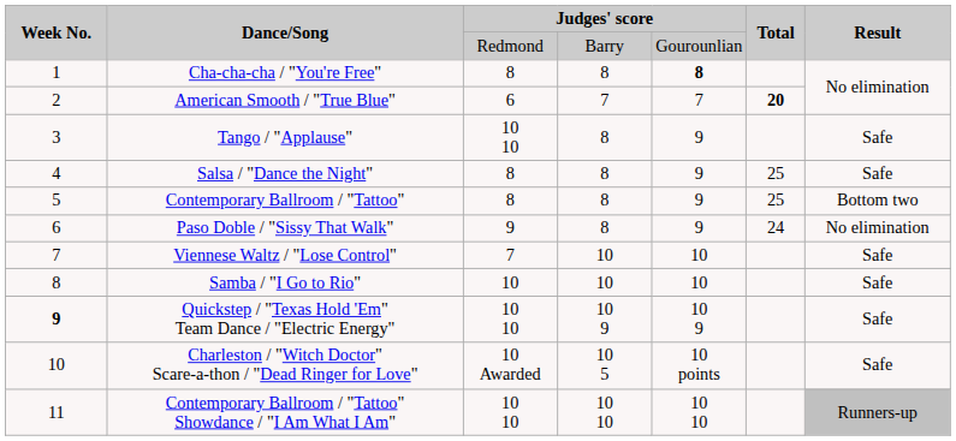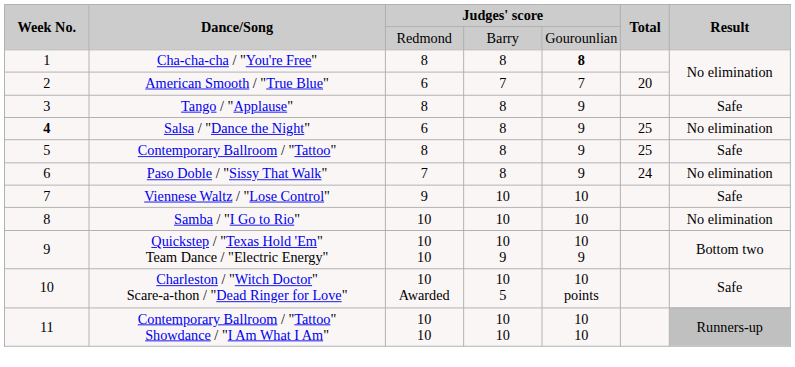American Smooth / "True Blue" | Total: bold -> normal
Tango / "Applause" | column 3: 10 10 -> 8
Salsa / "Dance the Night" | Week No.: normal -> bold
Salsa / "Dance the Night" | column 3: 8 -> 6
Salsa / "Dance the Night" | Result: Safe -> No elimination
Contemporary Ballroom / "Tattoo" | Result: Bottom two -> Safe
Paso Doble / "Sissy That Walk" | column 3: 9 -> 7
Viennese Waltz / "Lose Control" | column 3: 7 -> 9
Samba / "I Go to Rio" | Result: Safe -> No elimination
Quickstep / "Texas Hold 'Em" Team Dance / "Electric Energy" | Week No.: bold -> normal
Quickstep / "Texas Hold 'Em" Team Dance / "Electric Energy" | Result: Safe -> Bottom two
